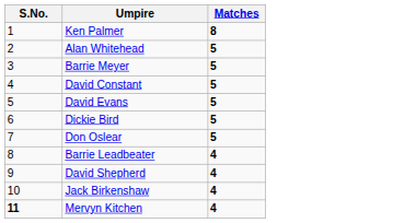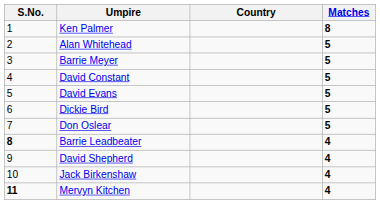+ column: Country
Barrie Leadbeater | S.No.: normal -> bold
